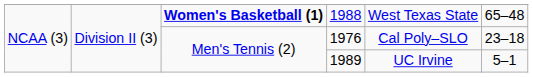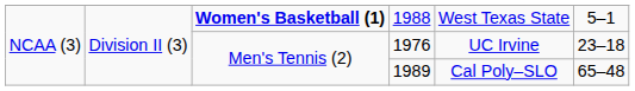1988 | column 6: 65–48 -> 5–1
1976 | column 5: Cal Poly–SLO -> UC Irvine
1989 | column 5: UC Irvine -> Cal Poly–SLO
1989 | column 6: 5–1 -> 65–48
